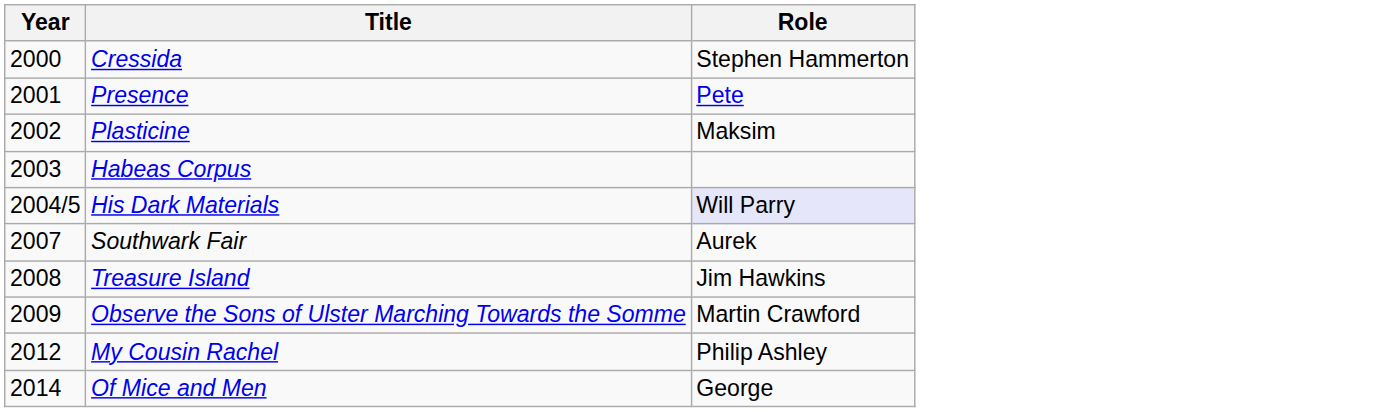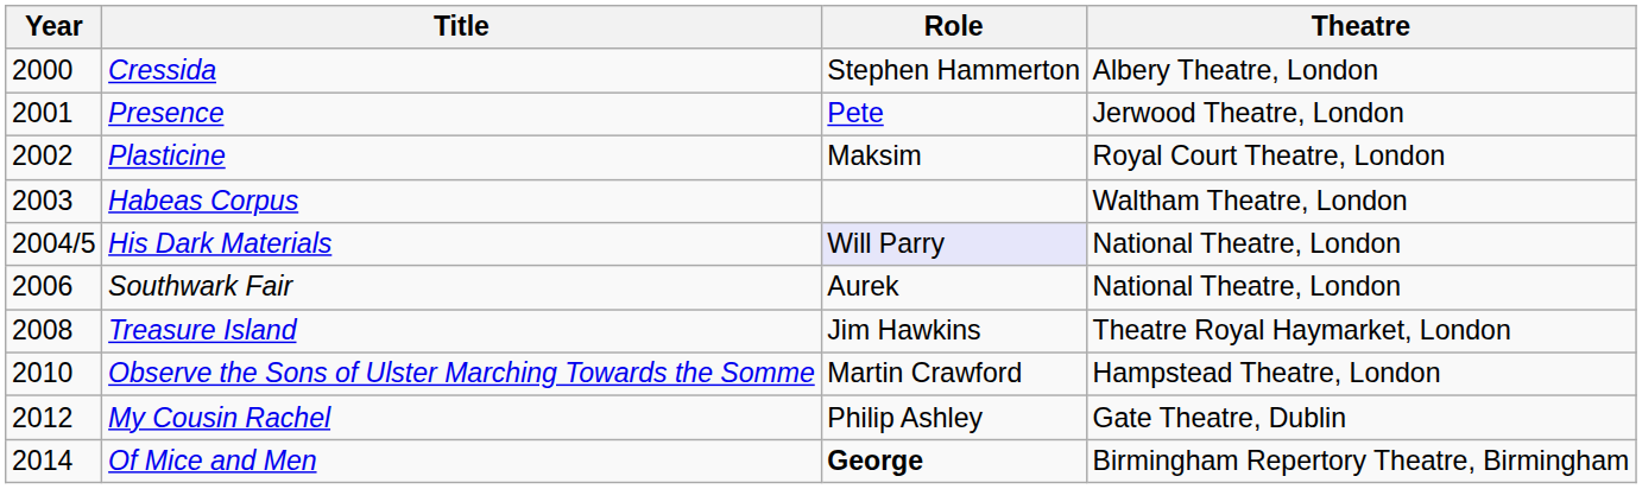+ column: Theatre | Albery Theatre, London | Jerwood Theatre, London | Royal Court Theatre, London | Waltham Theatre, London | National Theatre, London | National Theatre, London | Theatre Royal Haymarket, London | Hampstead Theatre, London | Gate Theatre, Dublin | Birmingham Repertory Theatre, Birmingham
Southwark Fair | Year: 2007 -> 2006
Observe the Sons of Ulster Marching Towards the Somme | Year: 2009 -> 2010
Of Mice and Men | Role: normal -> bold
